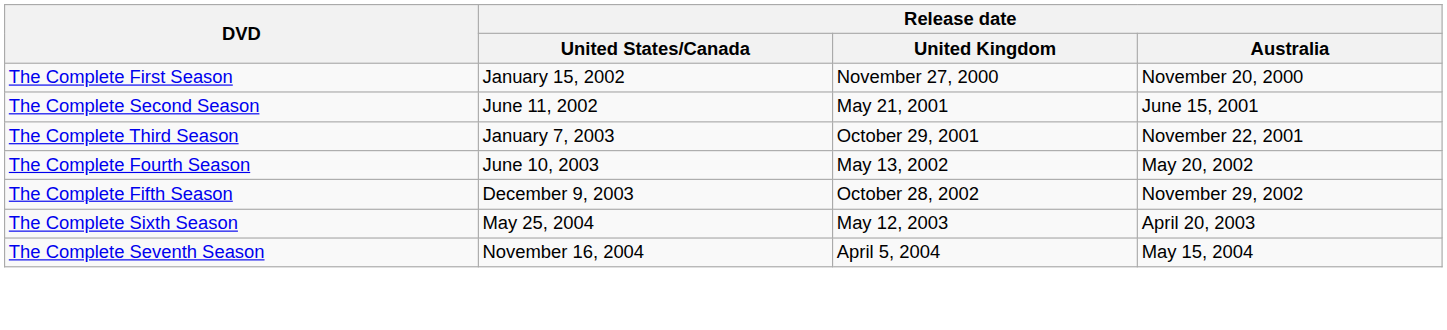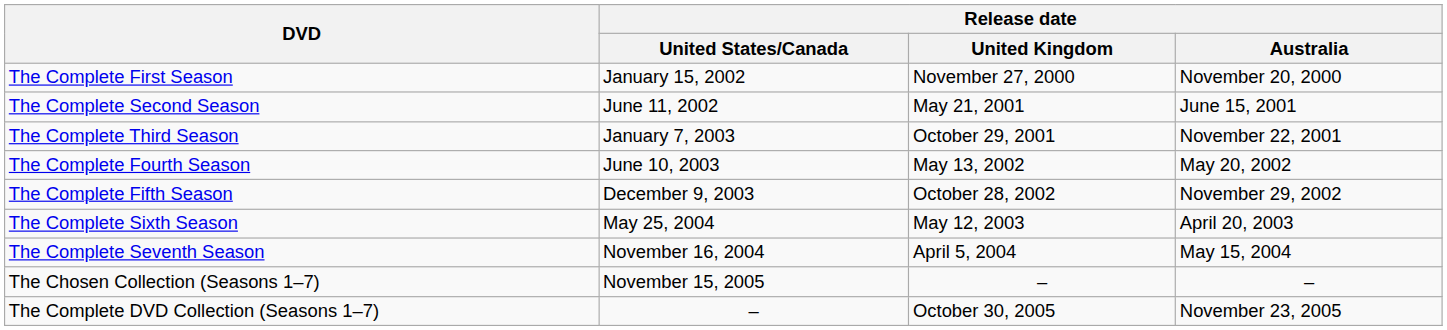+ row: The Chosen Collection (Seasons 1–7) | November 15, 2005 | – | –
+ row: The Complete DVD Collection (Seasons 1–7) | – | October 30, 2005 | November 23, 2005
